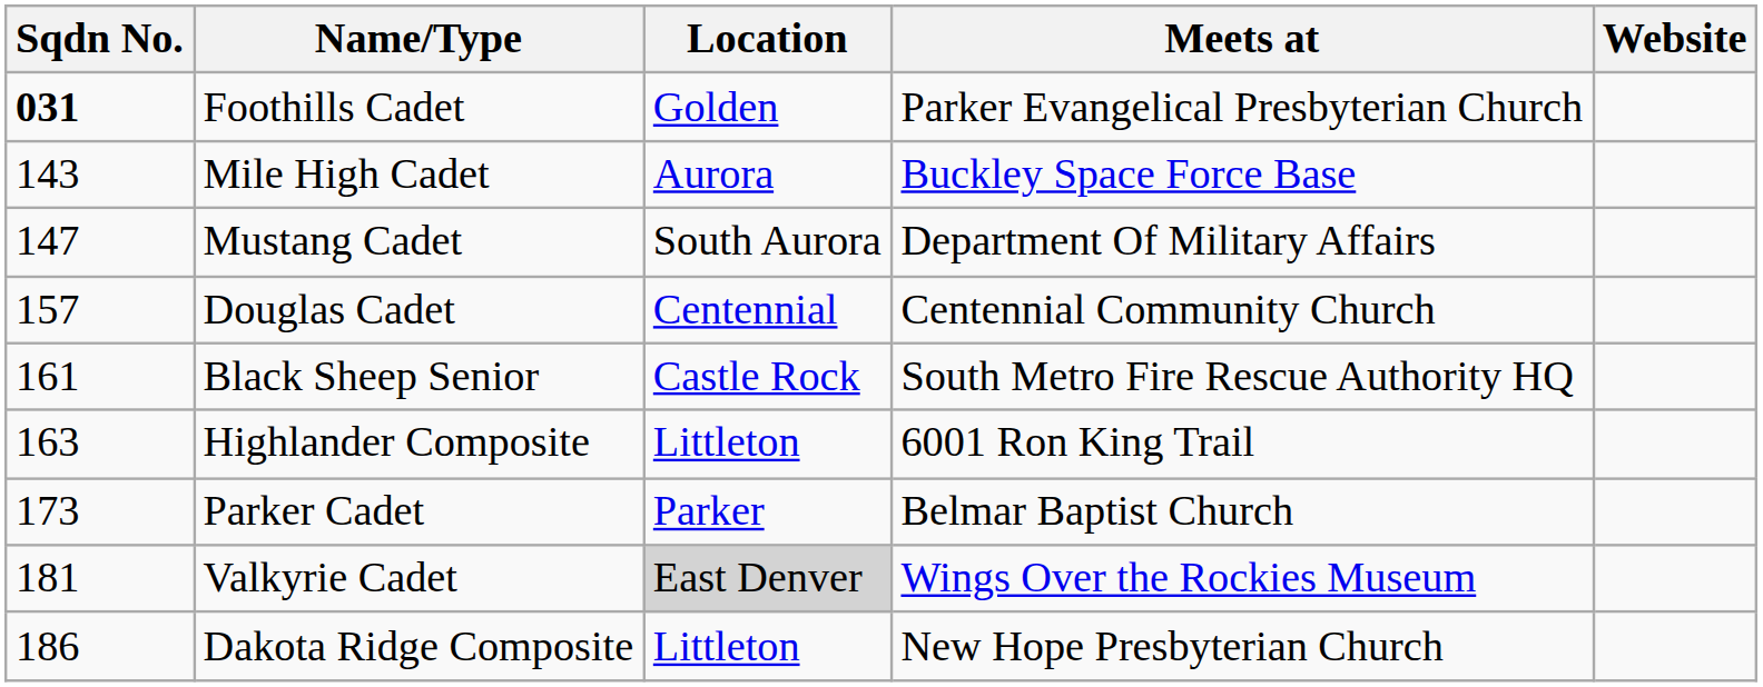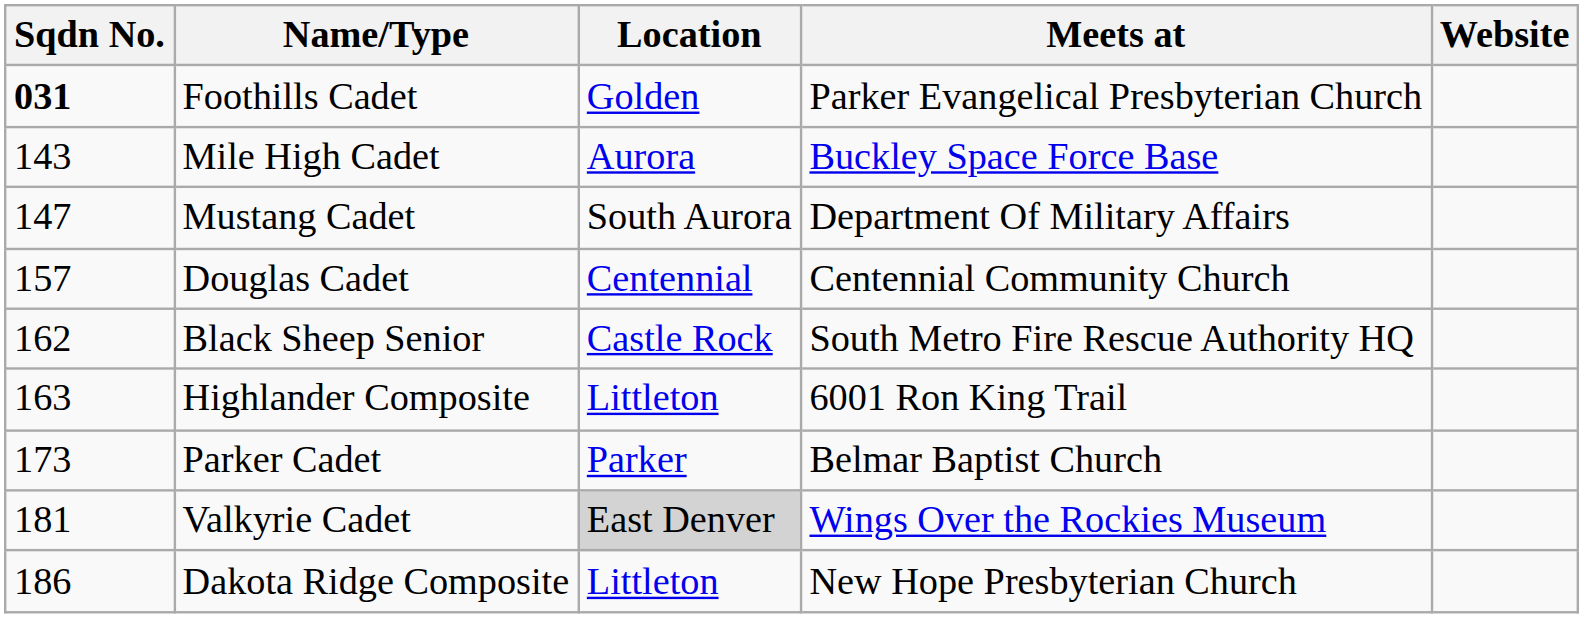Black Sheep Senior | Sqdn No.: 161 -> 162
